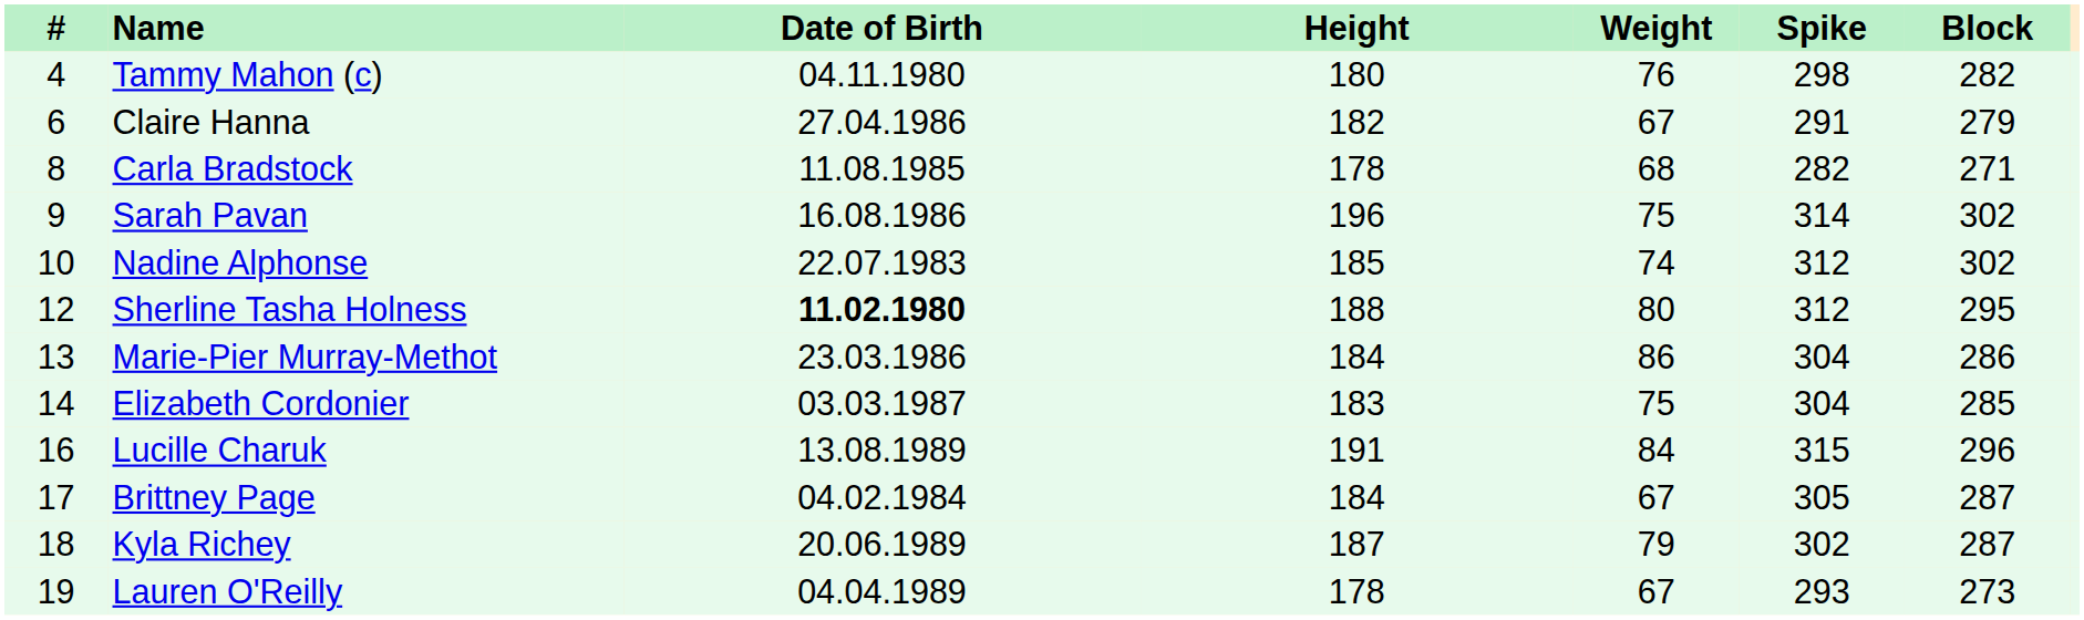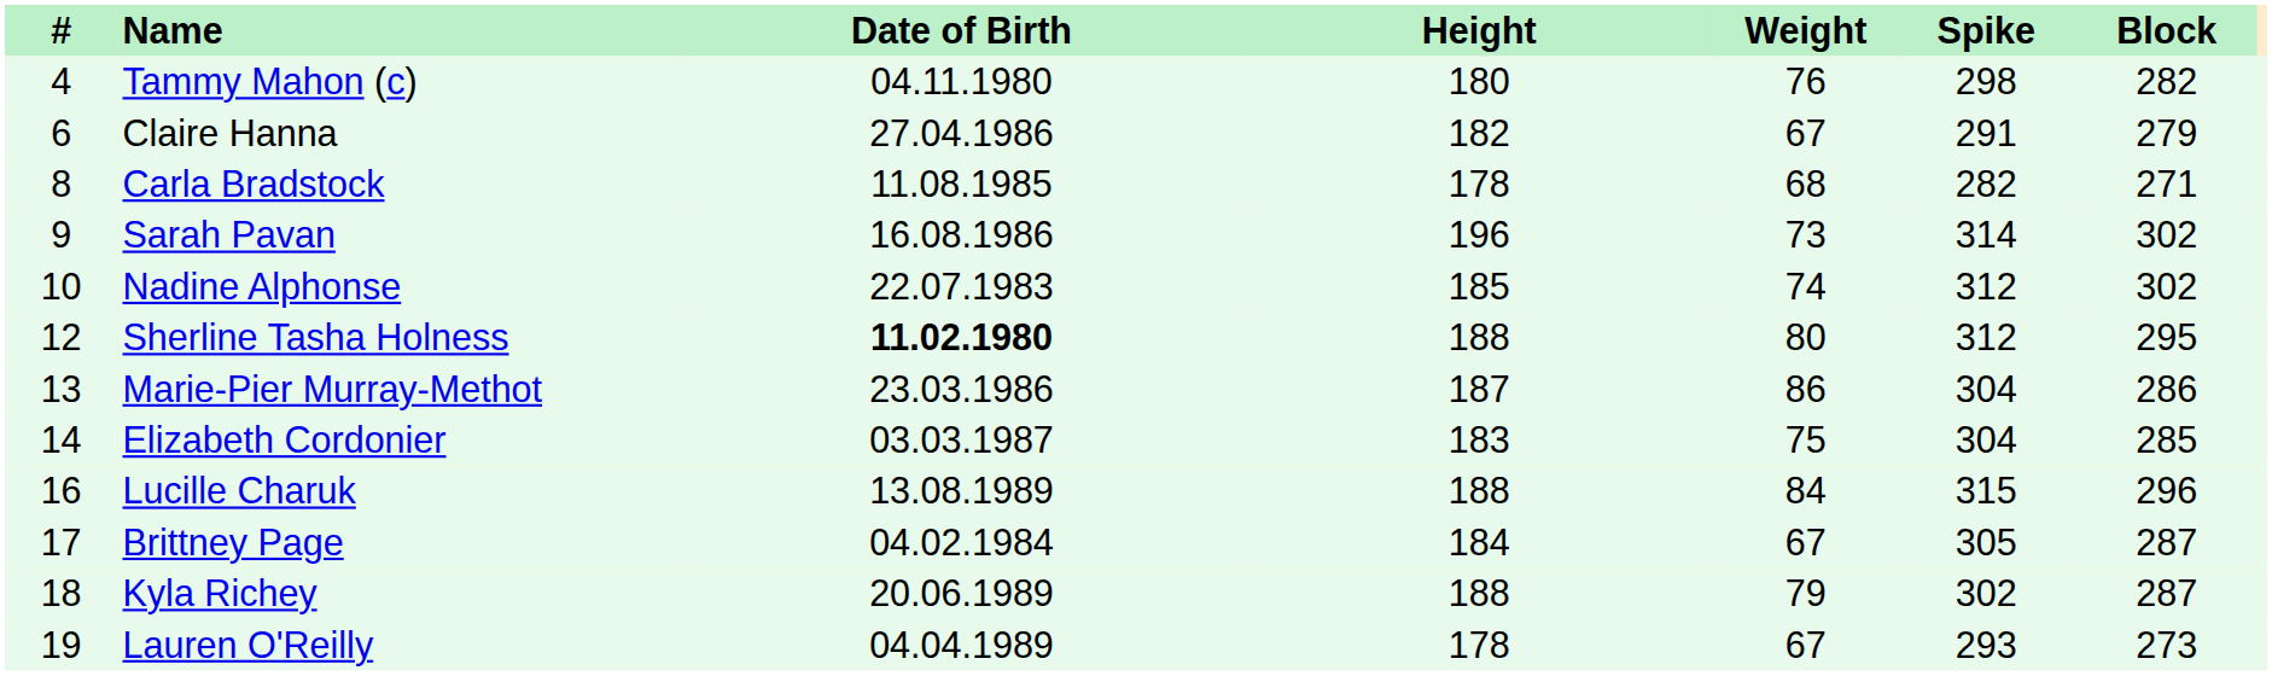Sarah Pavan | Weight: 75 -> 73
Marie-Pier Murray-Methot | Height: 184 -> 187
Lucille Charuk | Height: 191 -> 188
Kyla Richey | Height: 187 -> 188
